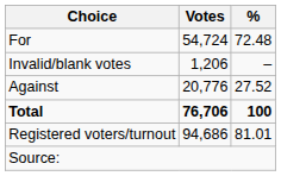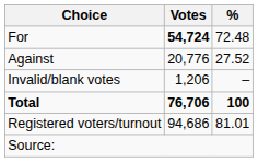For | Votes: normal -> bold
rows swapped: Against <-> Invalid/blank votes
